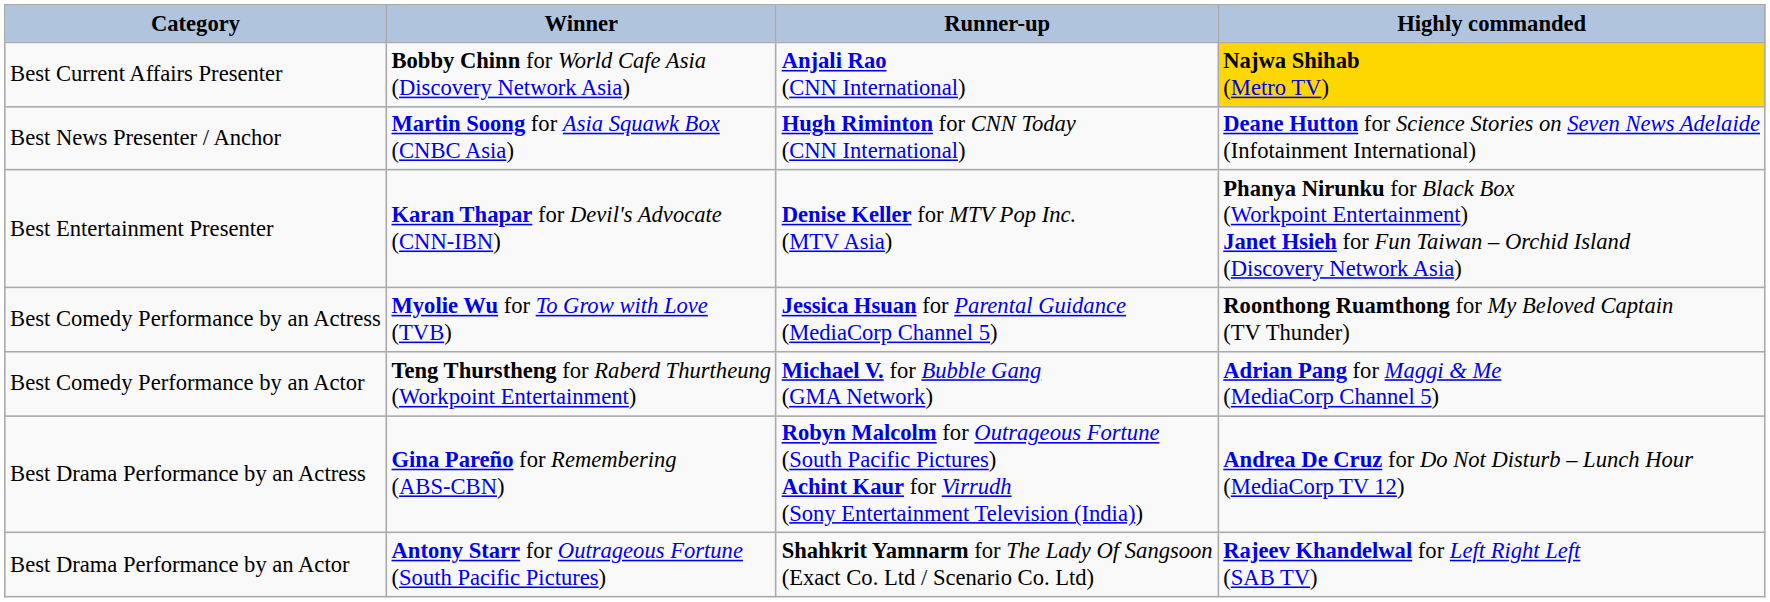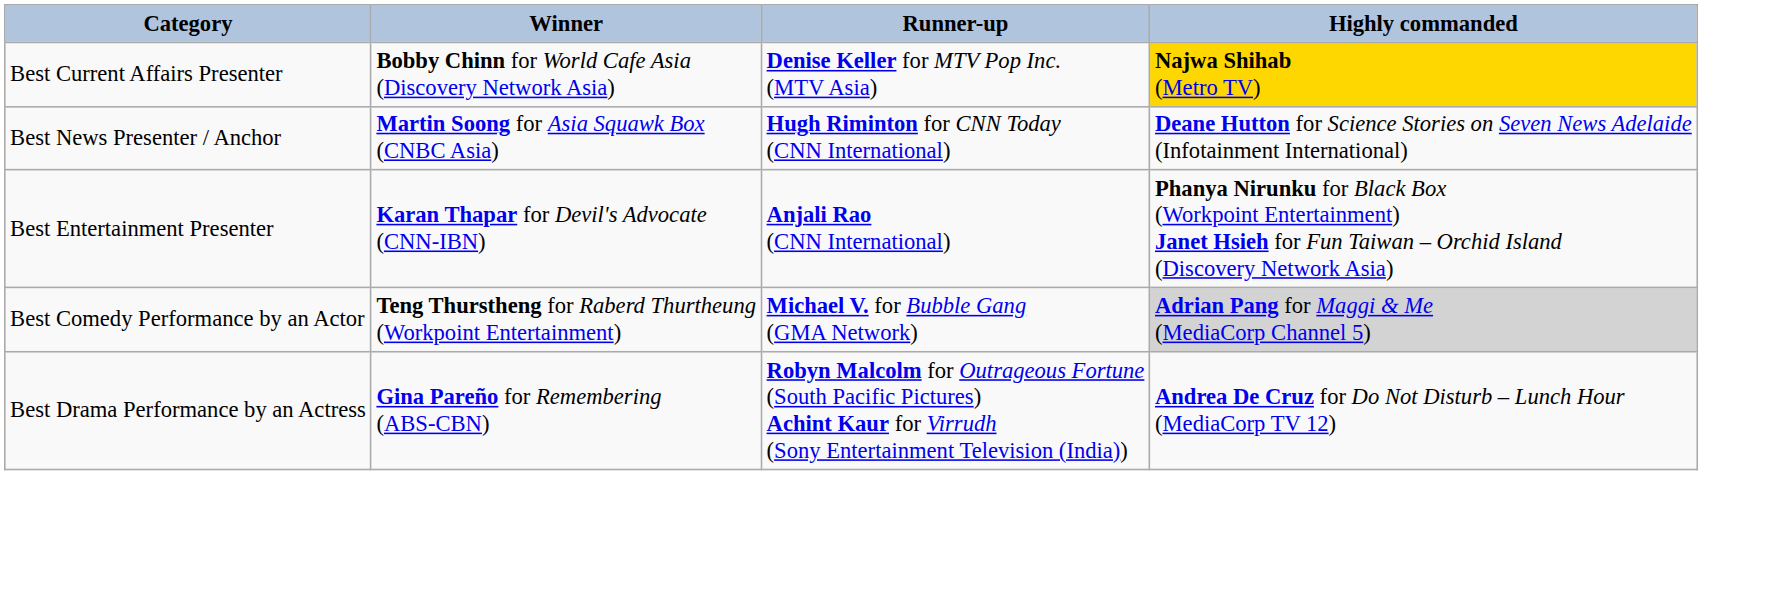Best Current Affairs Presenter | Runner-up: Anjali Rao (CNN International) -> Denise Keller for MTV Pop Inc. (MTV Asia)
Best Entertainment Presenter | Runner-up: Denise Keller for MTV Pop Inc. (MTV Asia) -> Anjali Rao (CNN International)
- row: Best Comedy Performance by an Actress | Myolie Wu for To Grow with Love (TVB) | Jessica Hsuan for Parental Guidance (MediaCorp Channel 5) | Roonthong Ruamthong for My Beloved Captain (TV Thunder)
Best Comedy Performance by an Actor | Highly commanded: no background -> lightgrey background
- row: Best Drama Performance by an Actor | Antony Starr for Outrageous Fortune (South Pacific Pictures) | Shahkrit Yamnarm for The Lady Of Sangsoon (Exact Co. Ltd / Scenario Co. Ltd) | Rajeev Khandelwal for Left Right Left (SAB TV)
